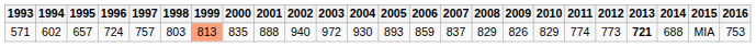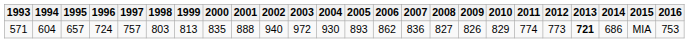571 | 1994: 602 -> 604
571 | 1999: lightsalmon background -> no background
571 | 2006: 859 -> 862
571 | 2007: 837 -> 836
571 | 2008: 829 -> 827
571 | 2014: 688 -> 686
